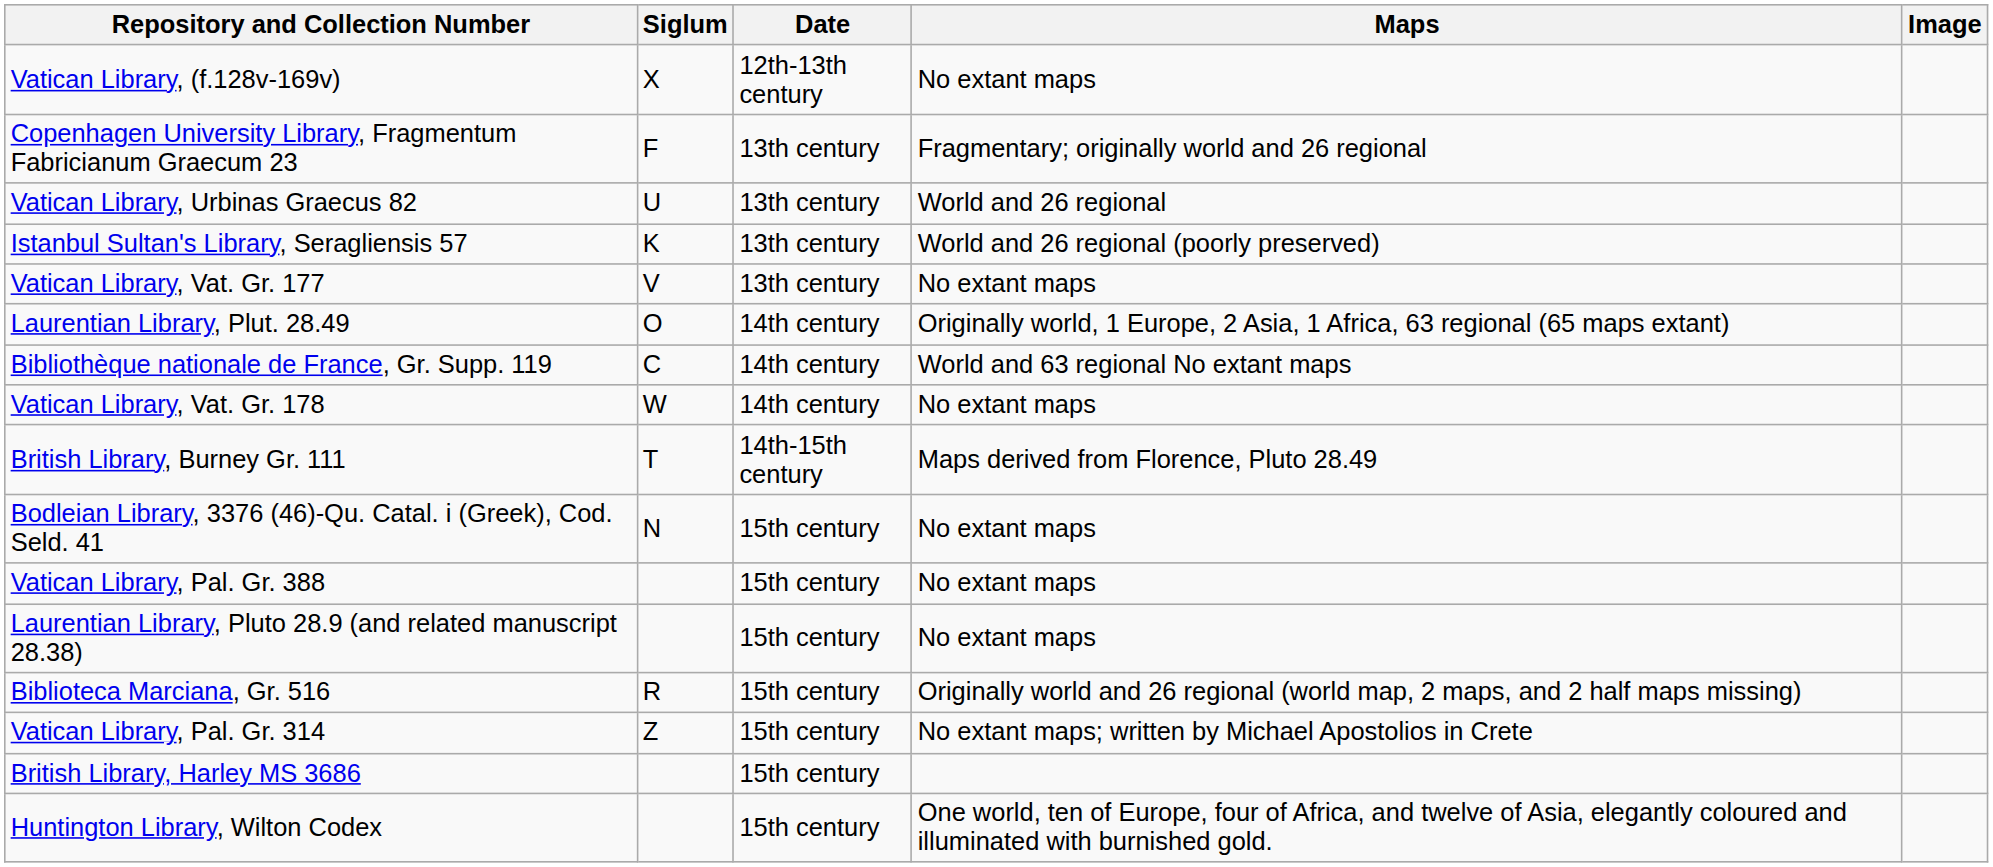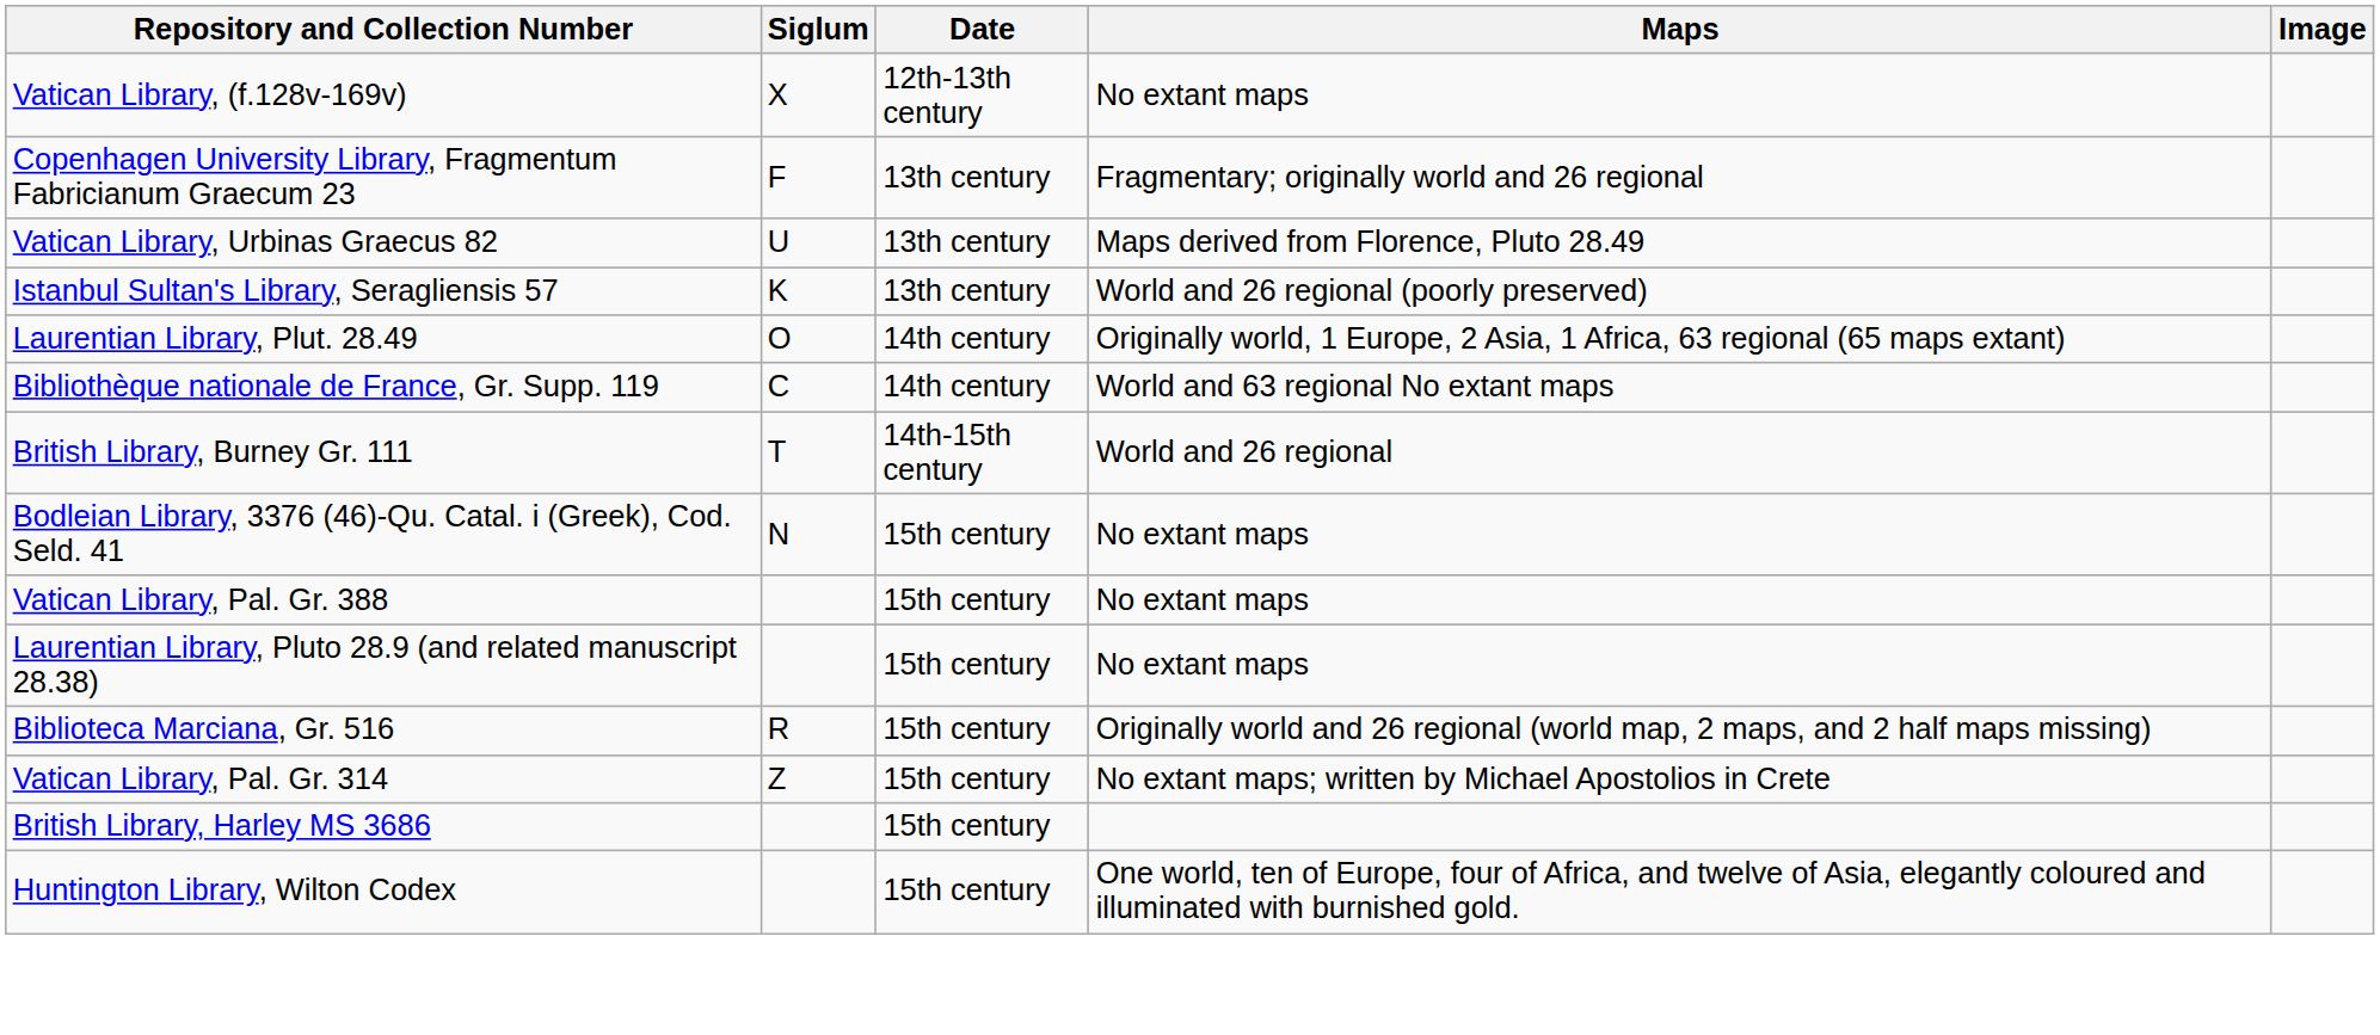Vatican Library, Urbinas Graecus 82 | Maps: World and 26 regional -> Maps derived from Florence, Pluto 28.49
- row: Vatican Library, Vat. Gr. 177 | V | 13th century | No extant maps
- row: Vatican Library, Vat. Gr. 178 | W | 14th century | No extant maps
British Library, Burney Gr. 111 | Maps: Maps derived from Florence, Pluto 28.49 -> World and 26 regional
